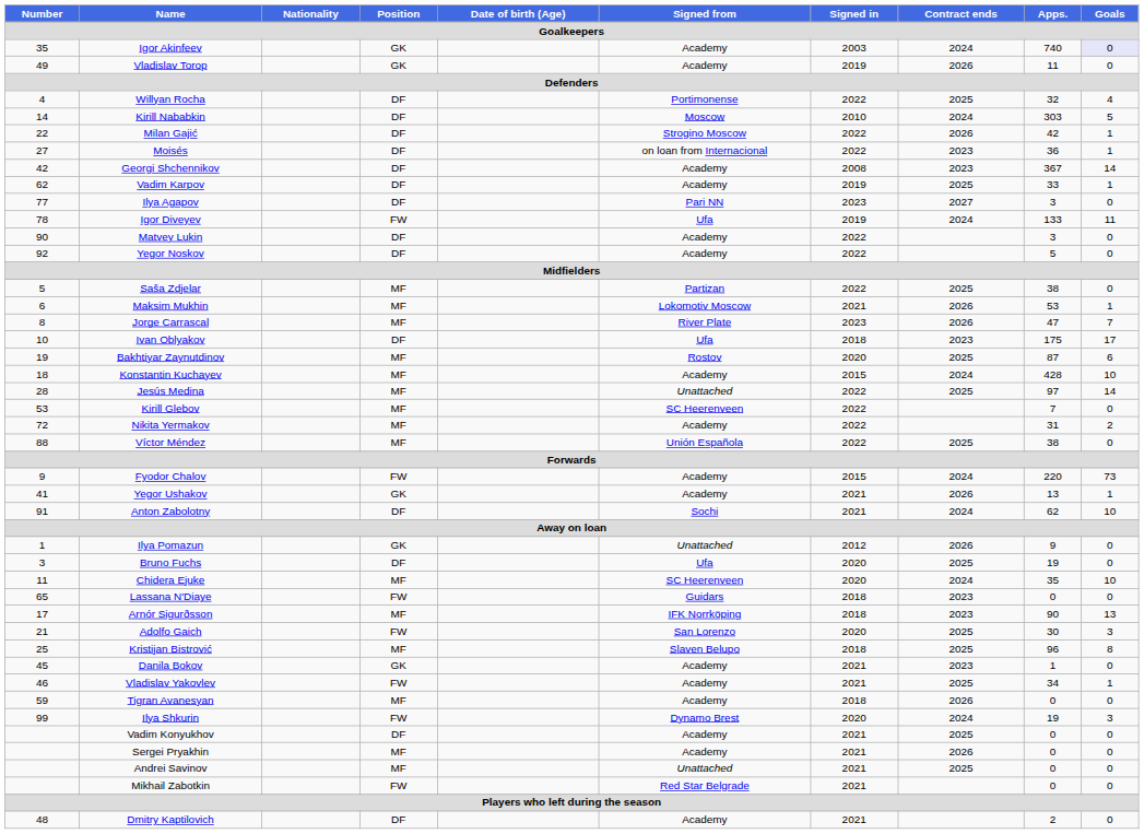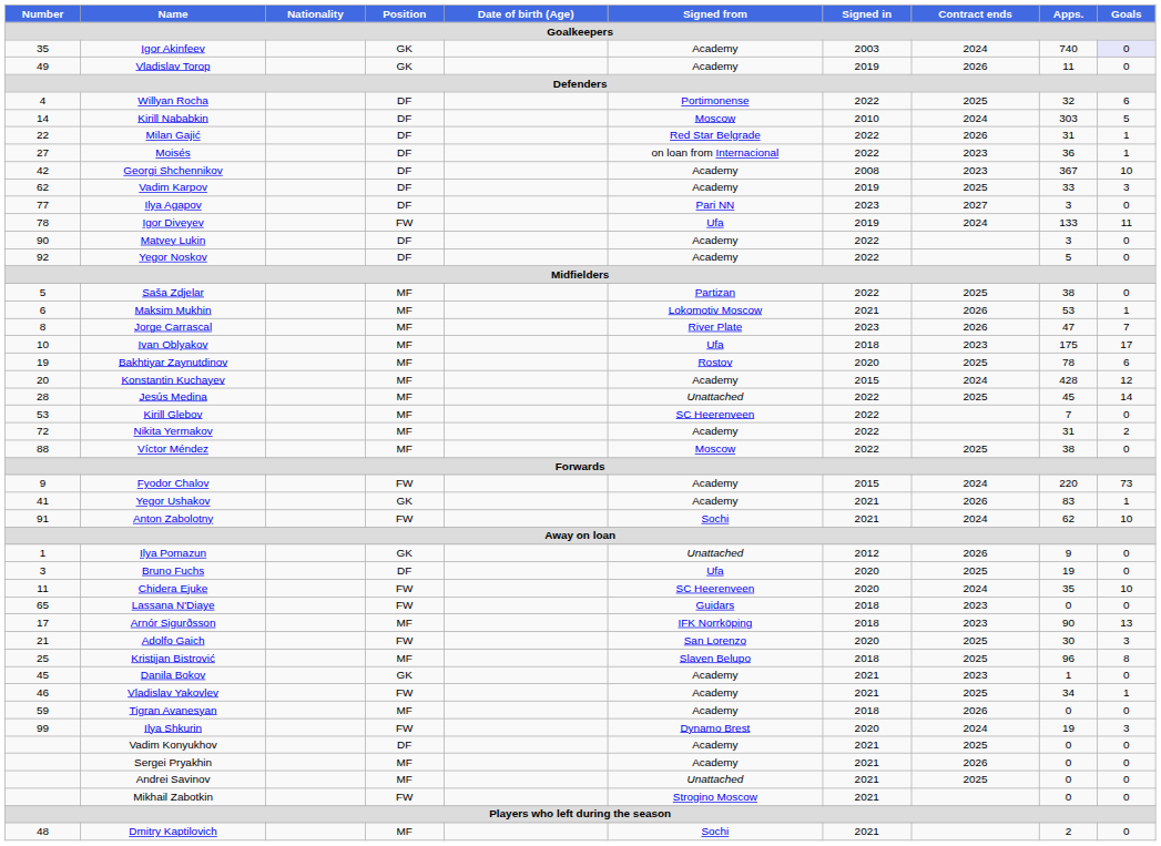Willyan Rocha | Goals: 4 -> 6
Milan Gajić | Signed from: Strogino Moscow -> Red Star Belgrade
Milan Gajić | Apps.: 42 -> 31
Georgi Shchennikov | Goals: 14 -> 10
Vadim Karpov | Goals: 1 -> 3
Ivan Oblyakov | Position: DF -> MF
Bakhtiyar Zaynutdinov | Apps.: 87 -> 78
Konstantin Kuchayev | Number: 18 -> 20
Konstantin Kuchayev | Goals: 10 -> 12
Jesús Medina | Apps.: 97 -> 45
Víctor Méndez | Signed from: Unión Española -> Moscow
Yegor Ushakov | Apps.: 13 -> 83
Anton Zabolotny | Position: DF -> FW
Chidera Ejuke | Position: MF -> FW
Mikhail Zabotkin | Signed from: Red Star Belgrade -> Strogino Moscow
Dmitry Kaptilovich | Position: DF -> MF
Dmitry Kaptilovich | Signed from: Academy -> Sochi
